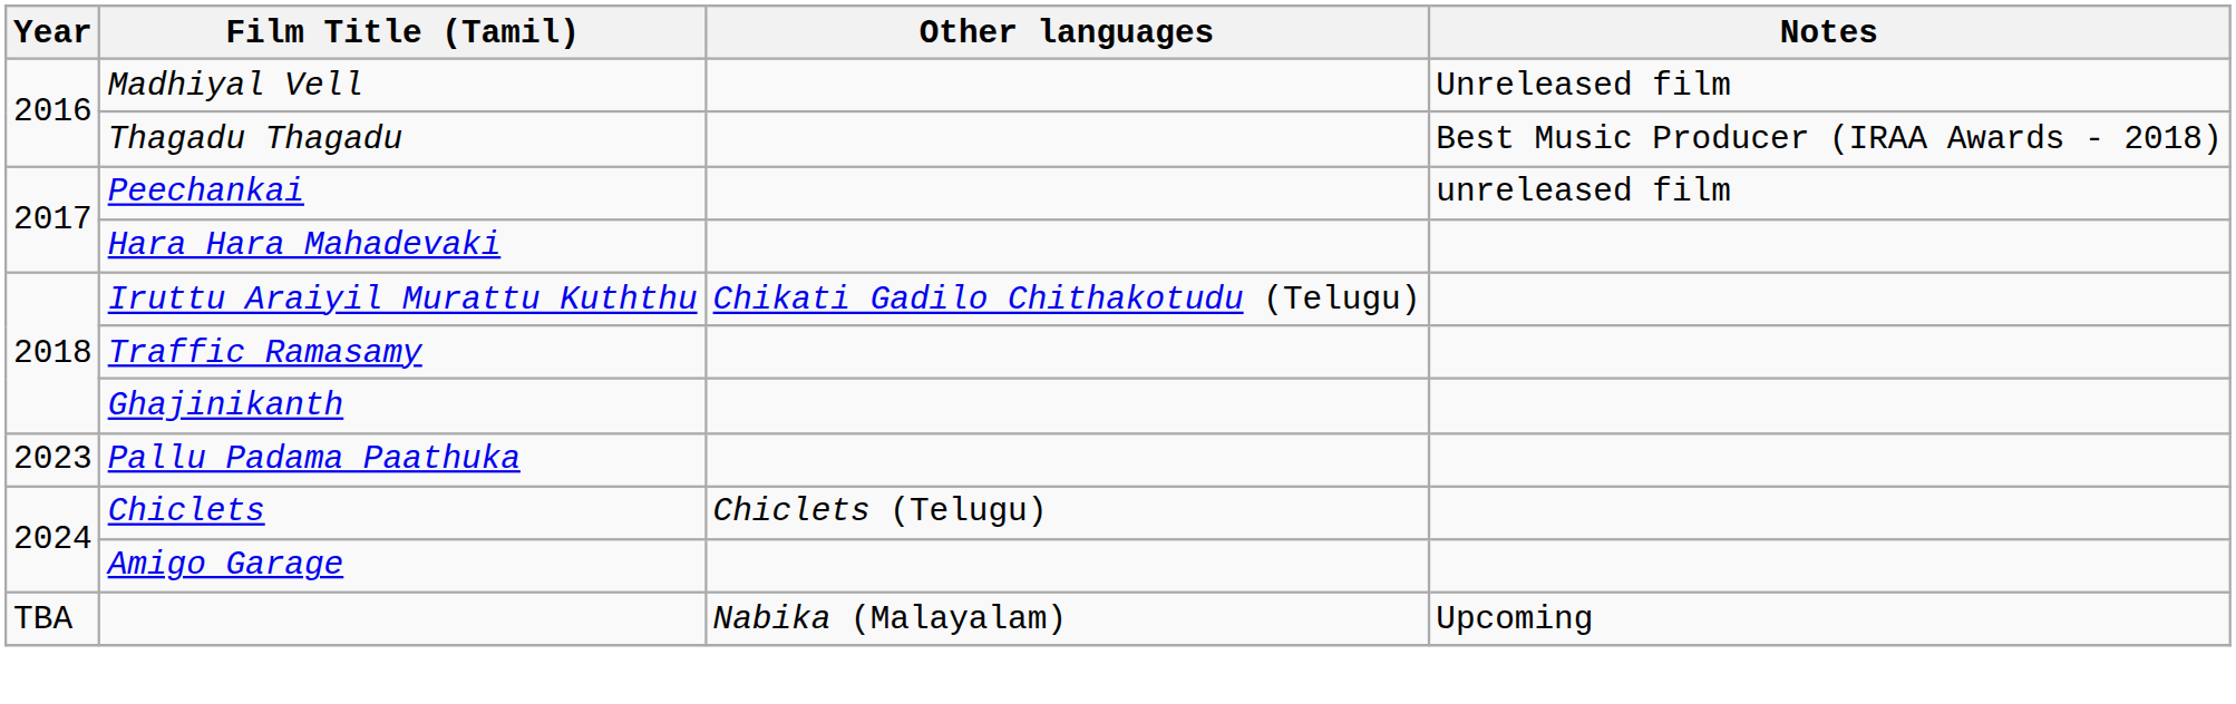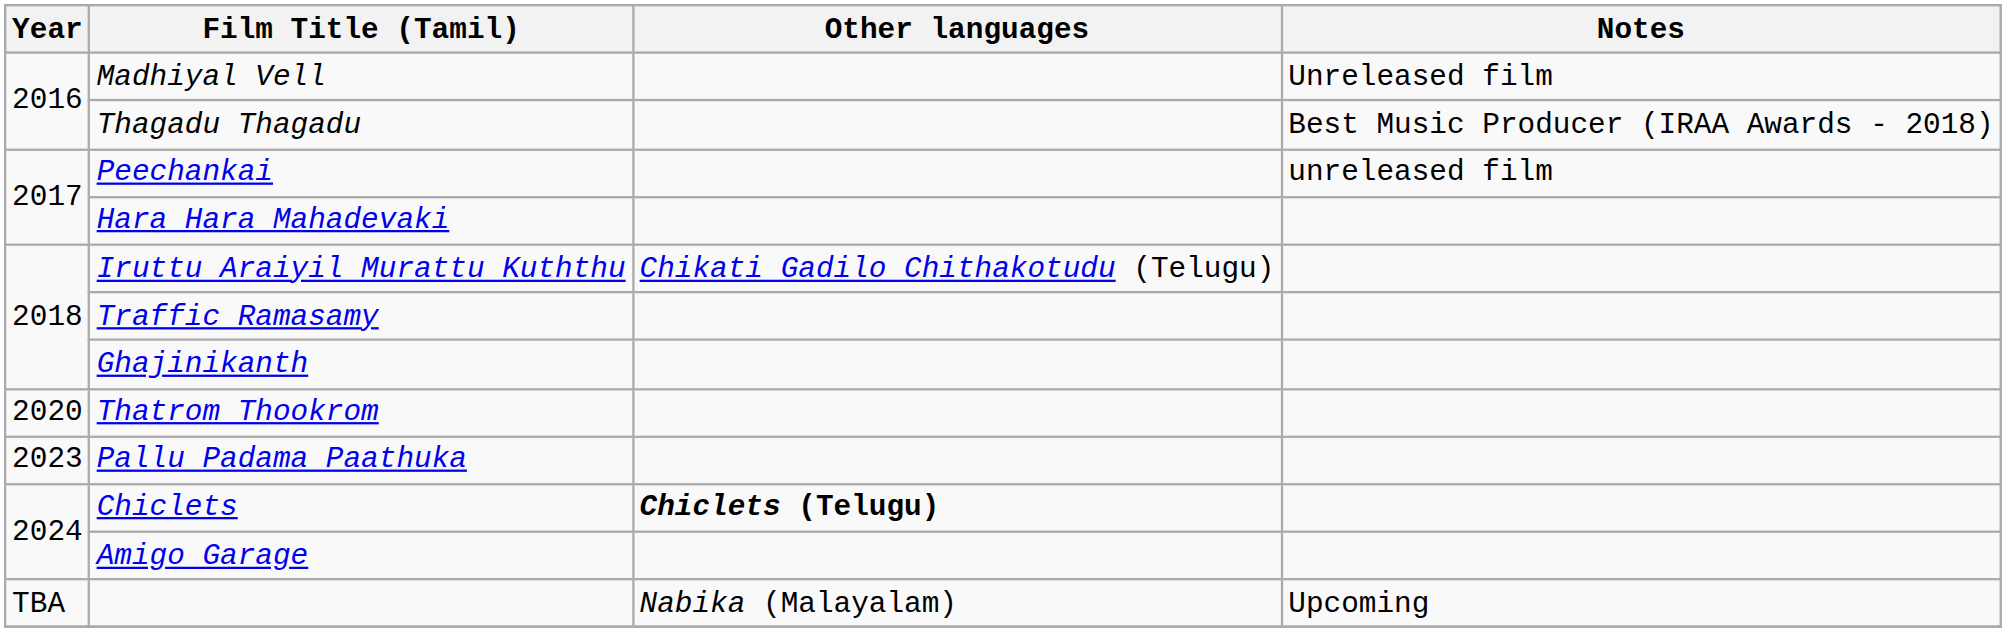+ row: 2020 | Thatrom Thookrom
Chiclets | Other languages: normal -> bold
